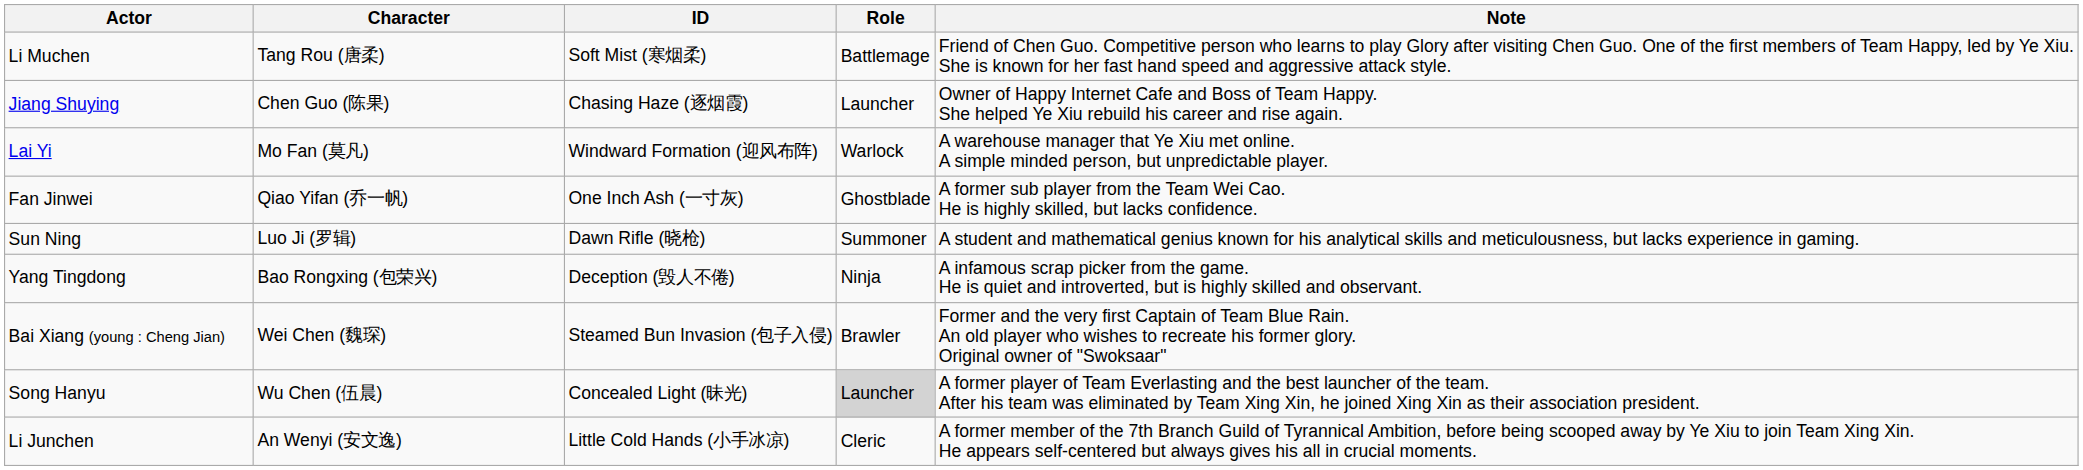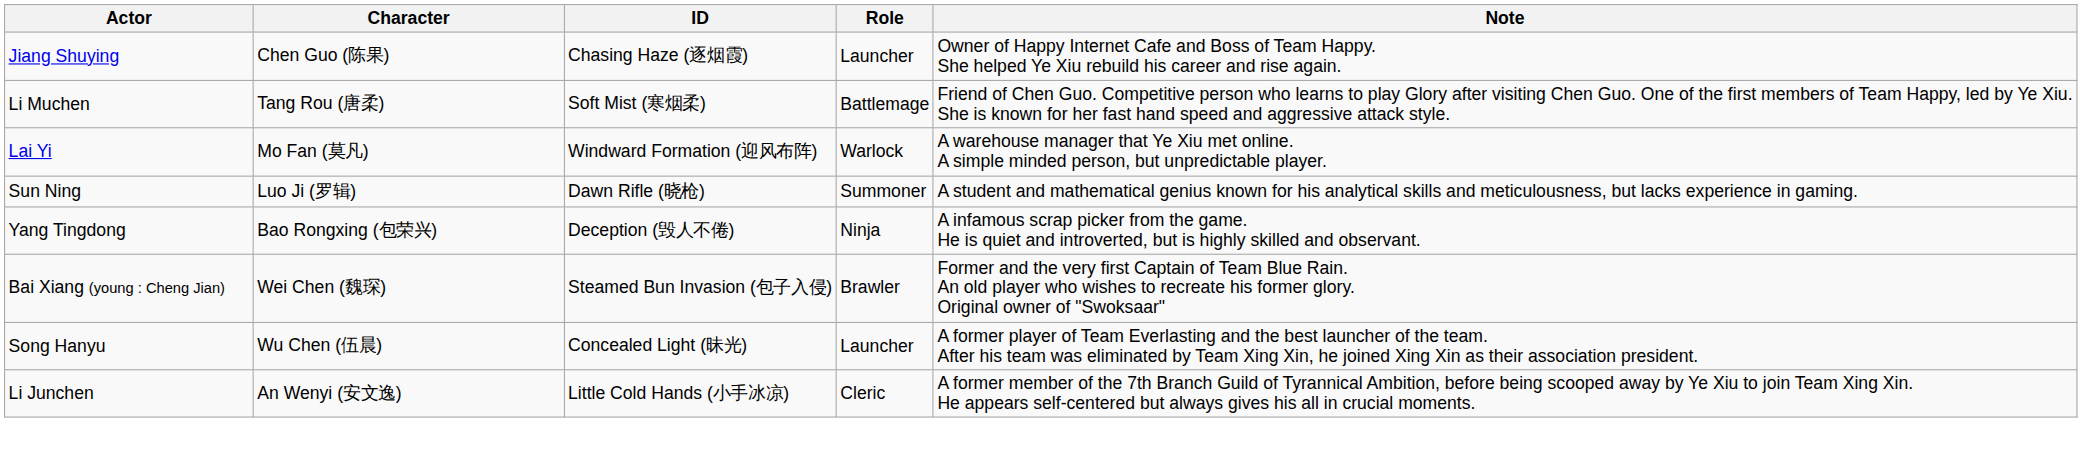rows swapped: Jiang Shuying <-> Li Muchen
- row: Fan Jinwei | Qiao Yifan (乔一帆) | One Inch Ash (一寸灰) | Ghostblade | A former sub player from the Team Wei Cao. He is highly skilled, but lacks confidence.
Song Hanyu | Role: lightgrey background -> no background
